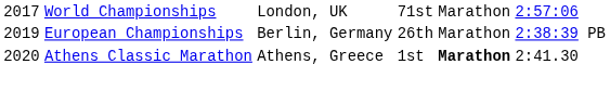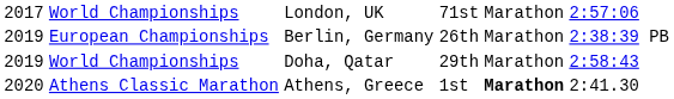+ row: 2019 | World Championships | Doha, Qatar | 29th | Marathon | 2:58:43
